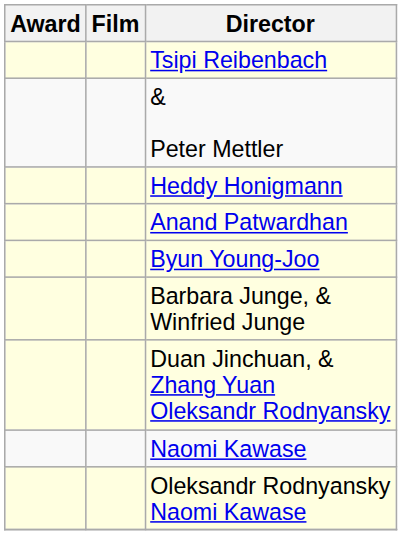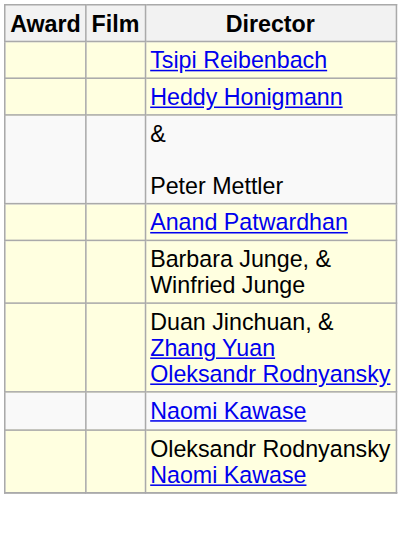rows swapped: Heddy Honigmann <-> & Peter Mettler
- row: Byun Young-Joo
